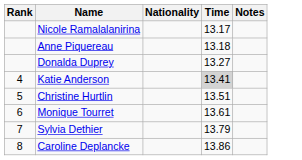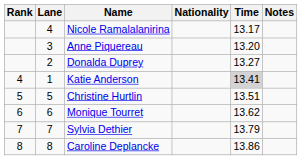+ column: Lane | 4 | 3 | 2 | 1 | 5 | 6 | 7 | 8
Anne Piquereau | Time: 13.18 -> 13.20
Monique Tourret | Time: 13.61 -> 13.62
